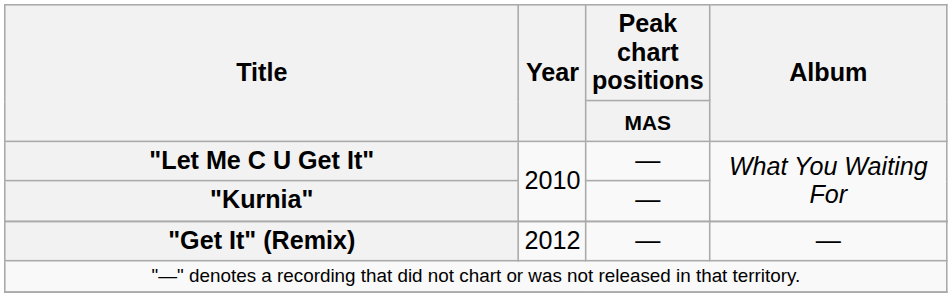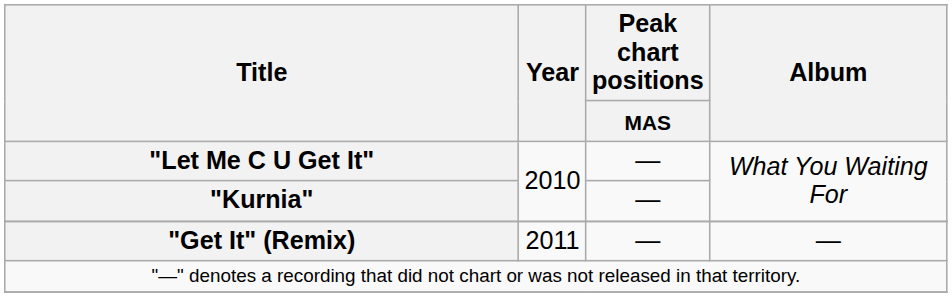"Get It" (Remix) | Year: 2012 -> 2011
